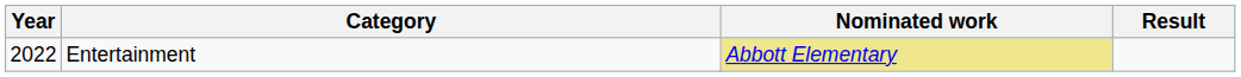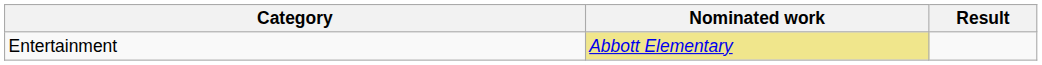- column: Year | 2022
